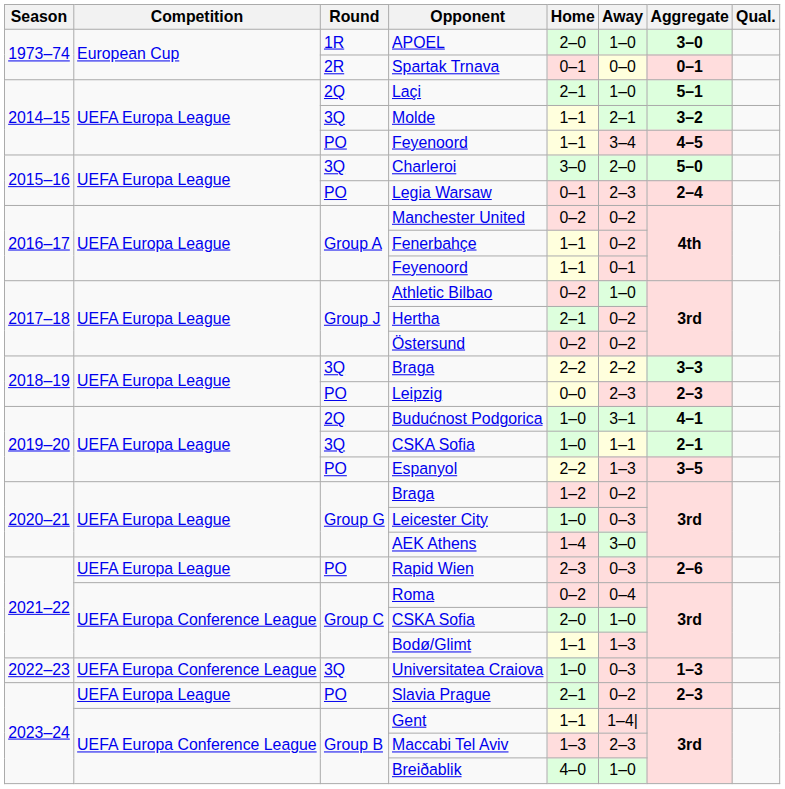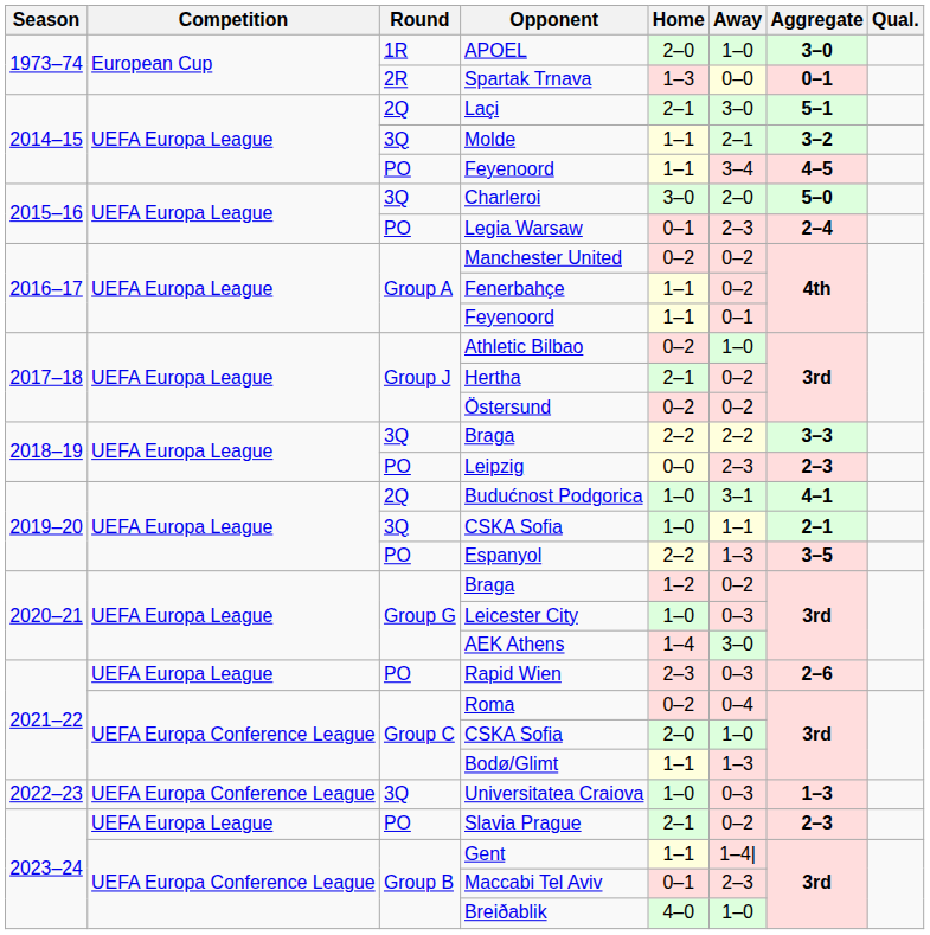Spartak Trnava | Home: 0–1 -> 1–3
Laçi | Away: 1–0 -> 3–0
Maccabi Tel Aviv | Home: 1–3 -> 0–1
